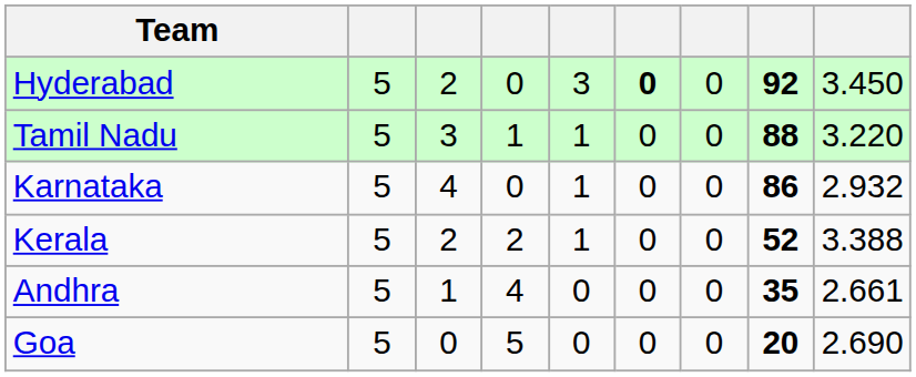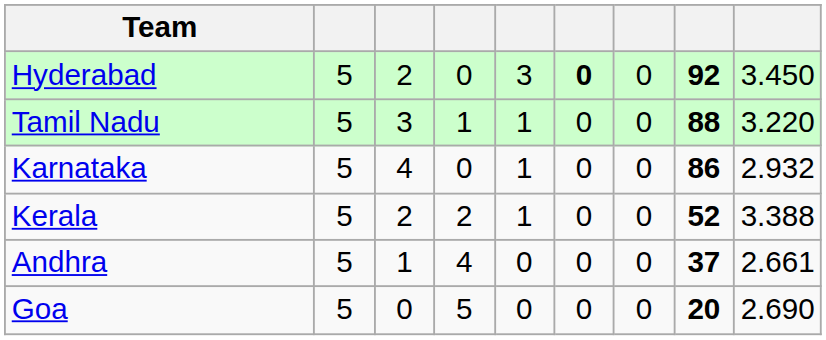Andhra | column 8: 35 -> 37
